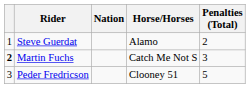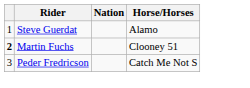- column: Penalties (Total) | 2 | 3 | 5
Martin Fuchs | Horse/Horses: Catch Me Not S -> Clooney 51
Peder Fredricson | Horse/Horses: Clooney 51 -> Catch Me Not S
